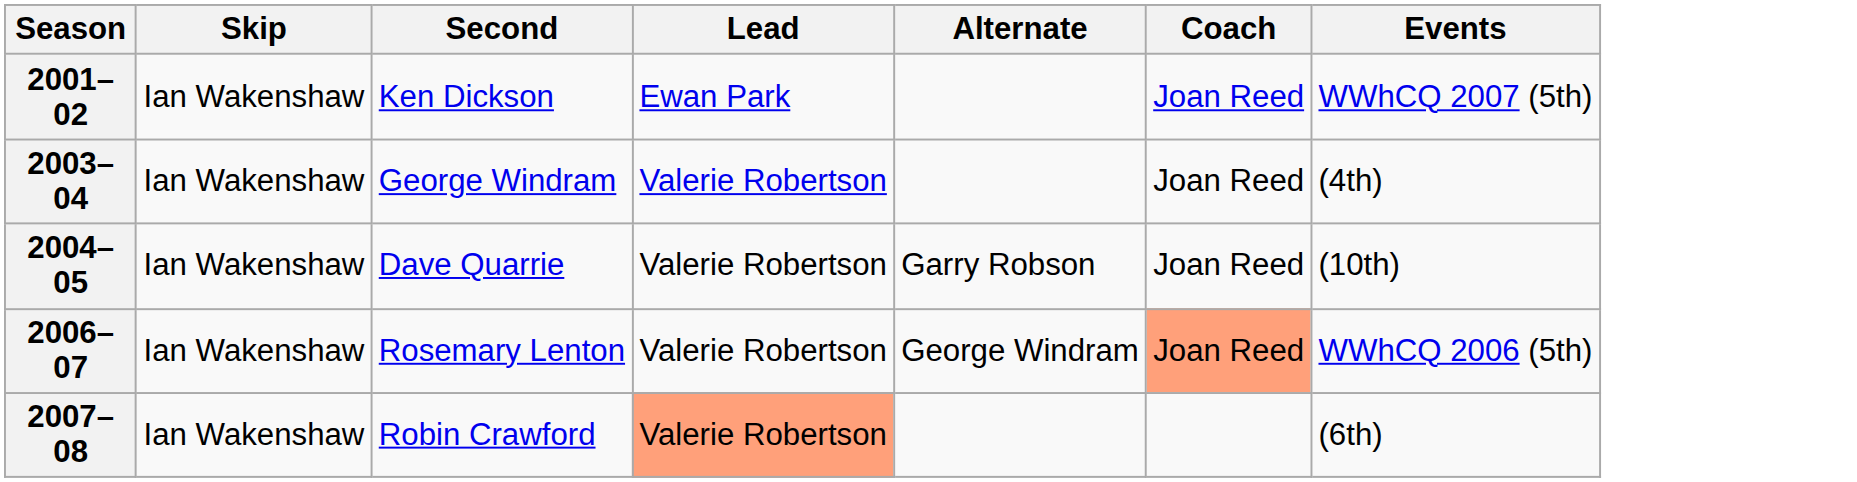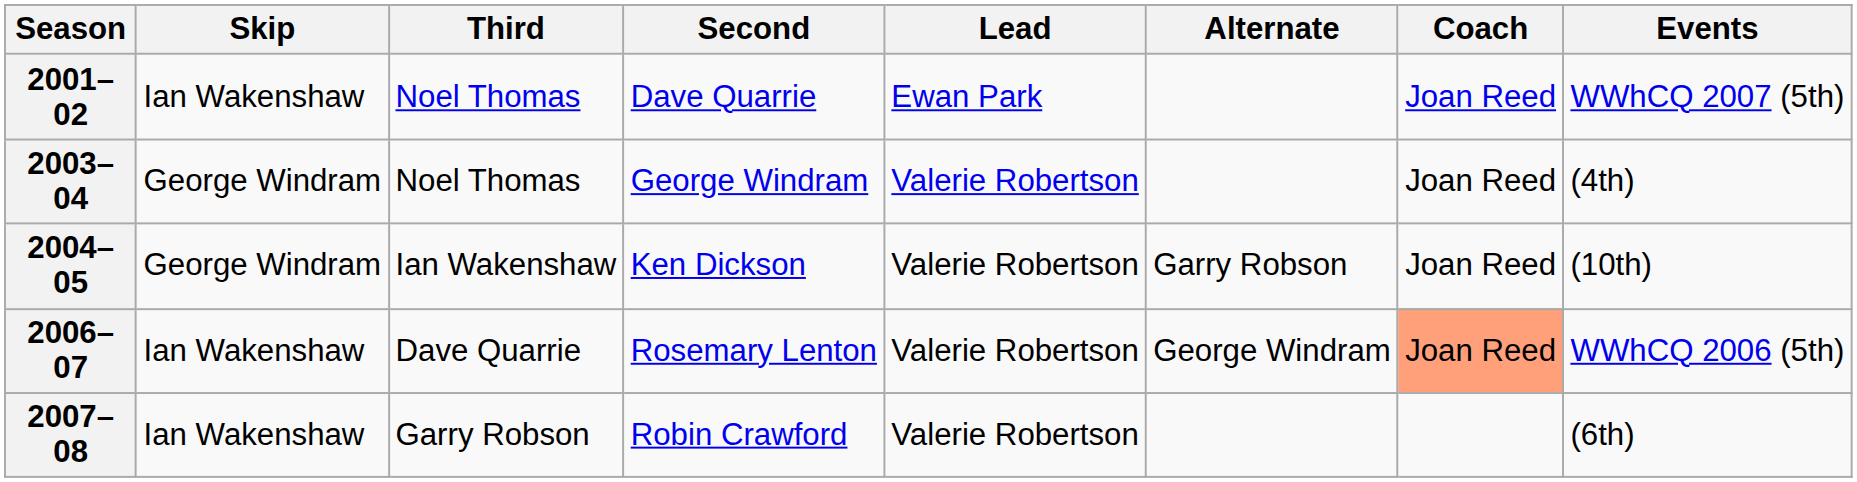+ column: Third | Noel Thomas | Noel Thomas | Ian Wakenshaw | Dave Quarrie | Garry Robson
2001–02 | Second: Ken Dickson -> Dave Quarrie
2003–04 | Skip: Ian Wakenshaw -> George Windram
2004–05 | Skip: Ian Wakenshaw -> George Windram
2004–05 | Second: Dave Quarrie -> Ken Dickson
2007–08 | Lead: lightsalmon background -> no background
